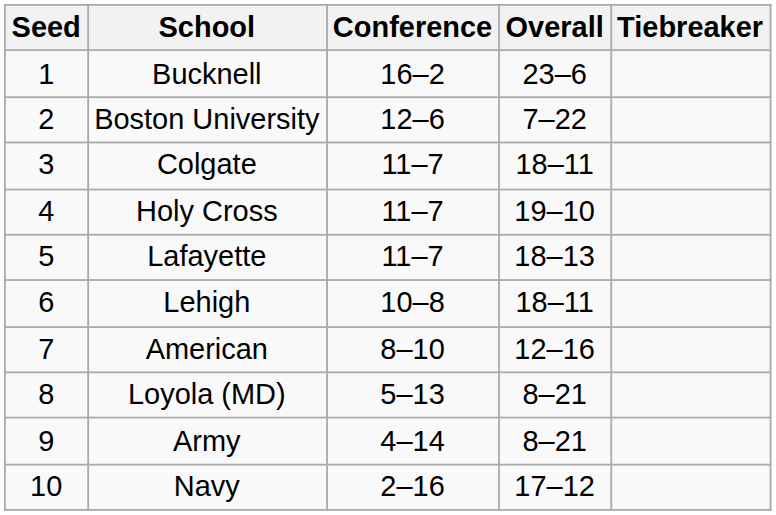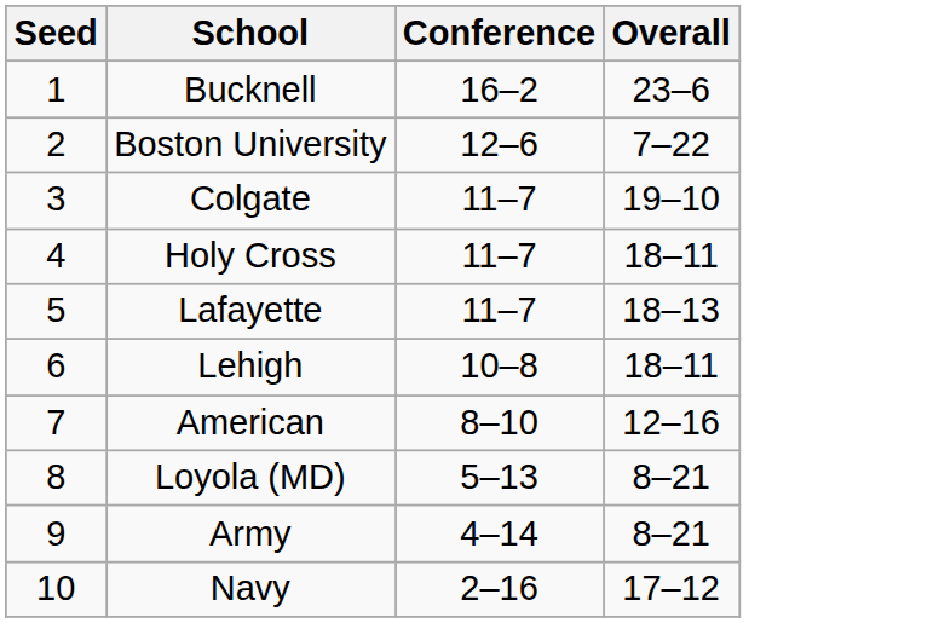- column: Tiebreaker
Colgate | Overall: 18–11 -> 19–10
Holy Cross | Overall: 19–10 -> 18–11
